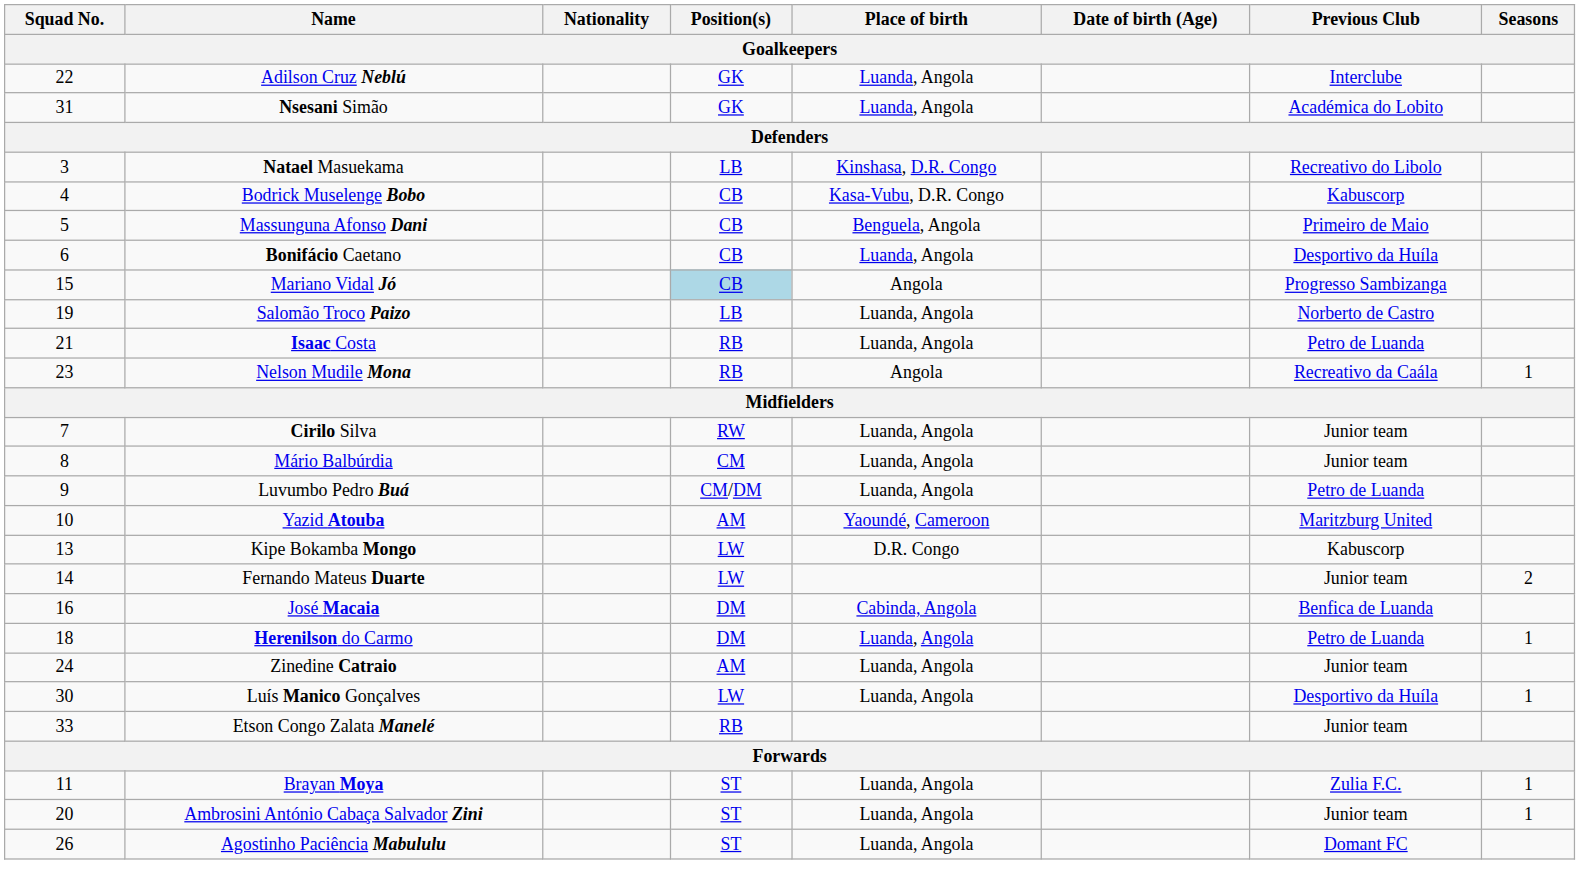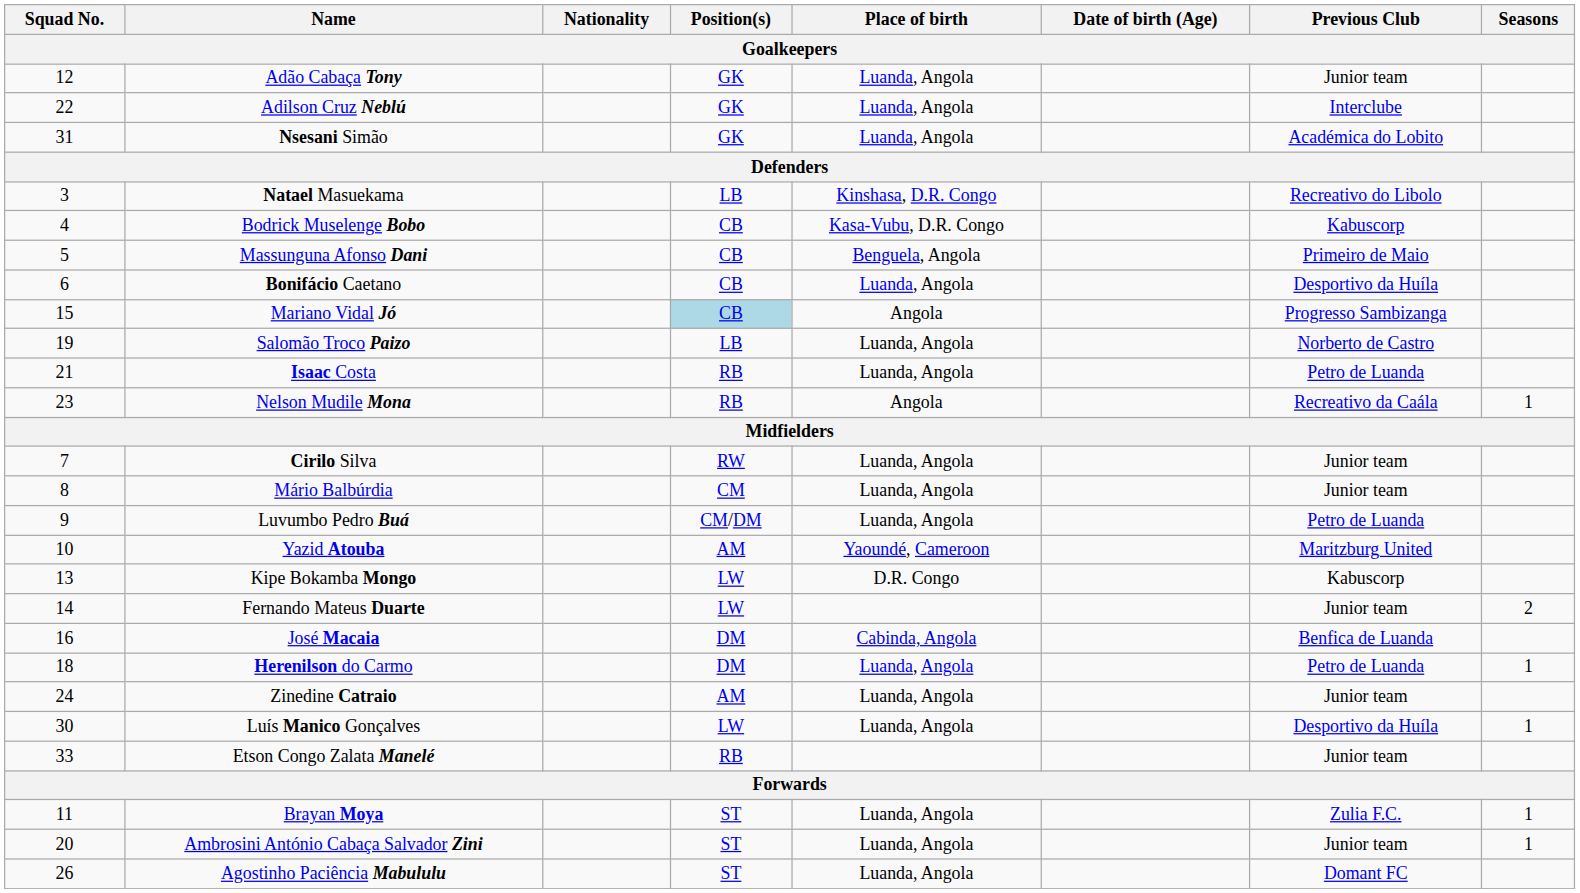+ row: 12 | Adão Cabaça Tony | GK | Luanda, Angola | Junior team
